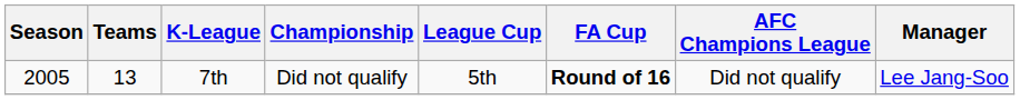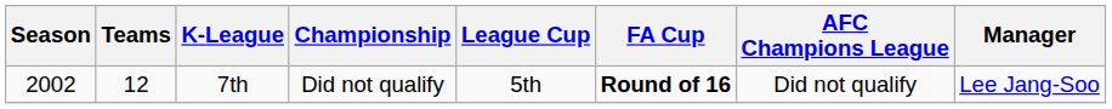7th | Season: 2005 -> 2002
7th | Teams: 13 -> 12
